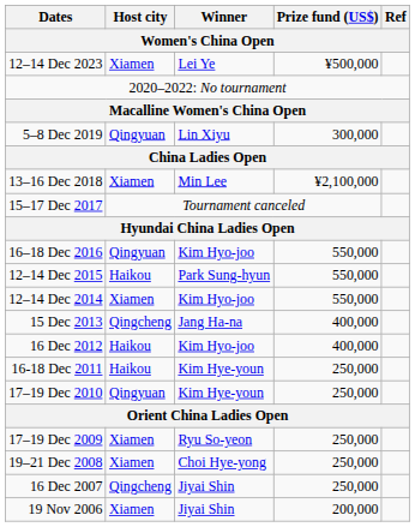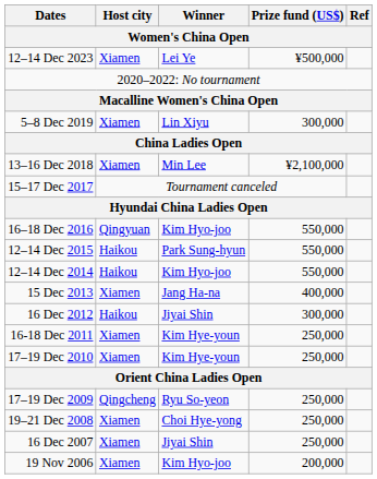5–8 Dec 2019 | Host city: Qingyuan -> Xiamen
12–14 Dec 2014 | Host city: Xiamen -> Haikou
15 Dec 2013 | Host city: Qingcheng -> Xiamen
16 Dec 2012 | Winner: Kim Hyo-joo -> Jiyai Shin
16 Dec 2012 | Prize fund (US$): 400,000 -> 300,000
16-18 Dec 2011 | Host city: Haikou -> Xiamen
17–19 Dec 2010 | Host city: Qingyuan -> Xiamen
17–19 Dec 2009 | Host city: Xiamen -> Qingcheng
16 Dec 2007 | Host city: Qingcheng -> Xiamen
19 Nov 2006 | Winner: Jiyai Shin -> Kim Hyo-joo
